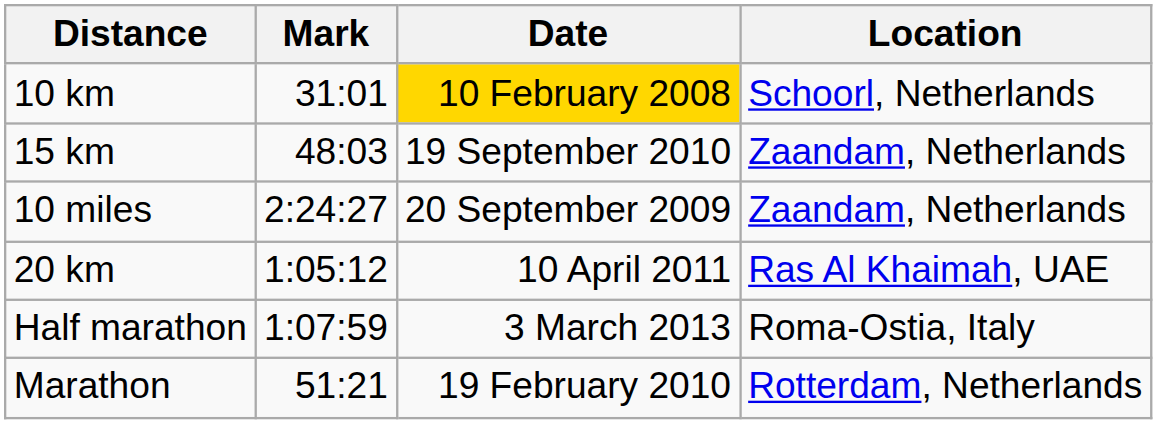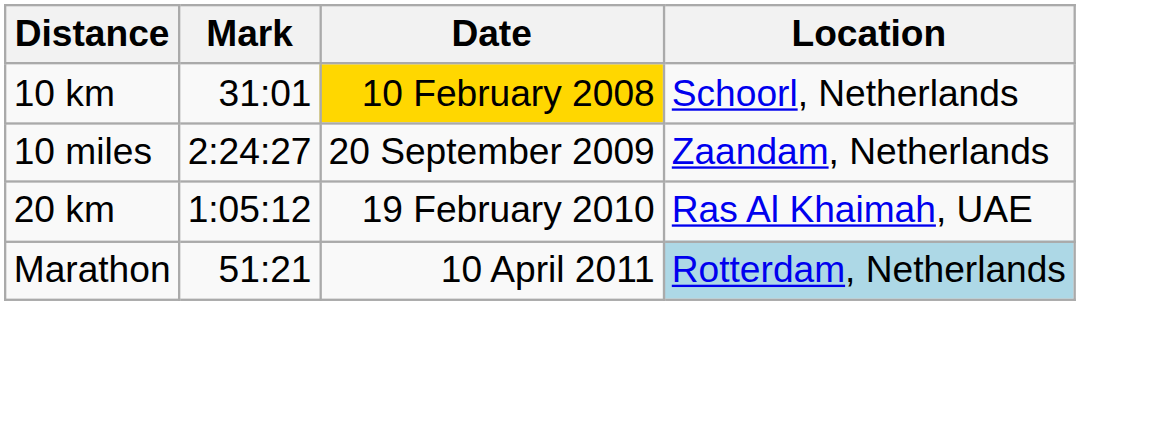- row: 15 km | 48:03 | 19 September 2010 | Zaandam, Netherlands
20 km | Date: 10 April 2011 -> 19 February 2010
- row: Half marathon | 1:07:59 | 3 March 2013 | Roma-Ostia, Italy
Marathon | Date: 19 February 2010 -> 10 April 2011
Marathon | Location: no background -> lightblue background
